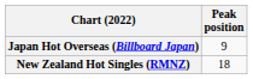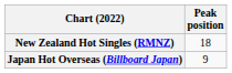rows swapped: Japan Hot Overseas (Billboard Japan) <-> New Zealand Hot Singles (RMNZ)
